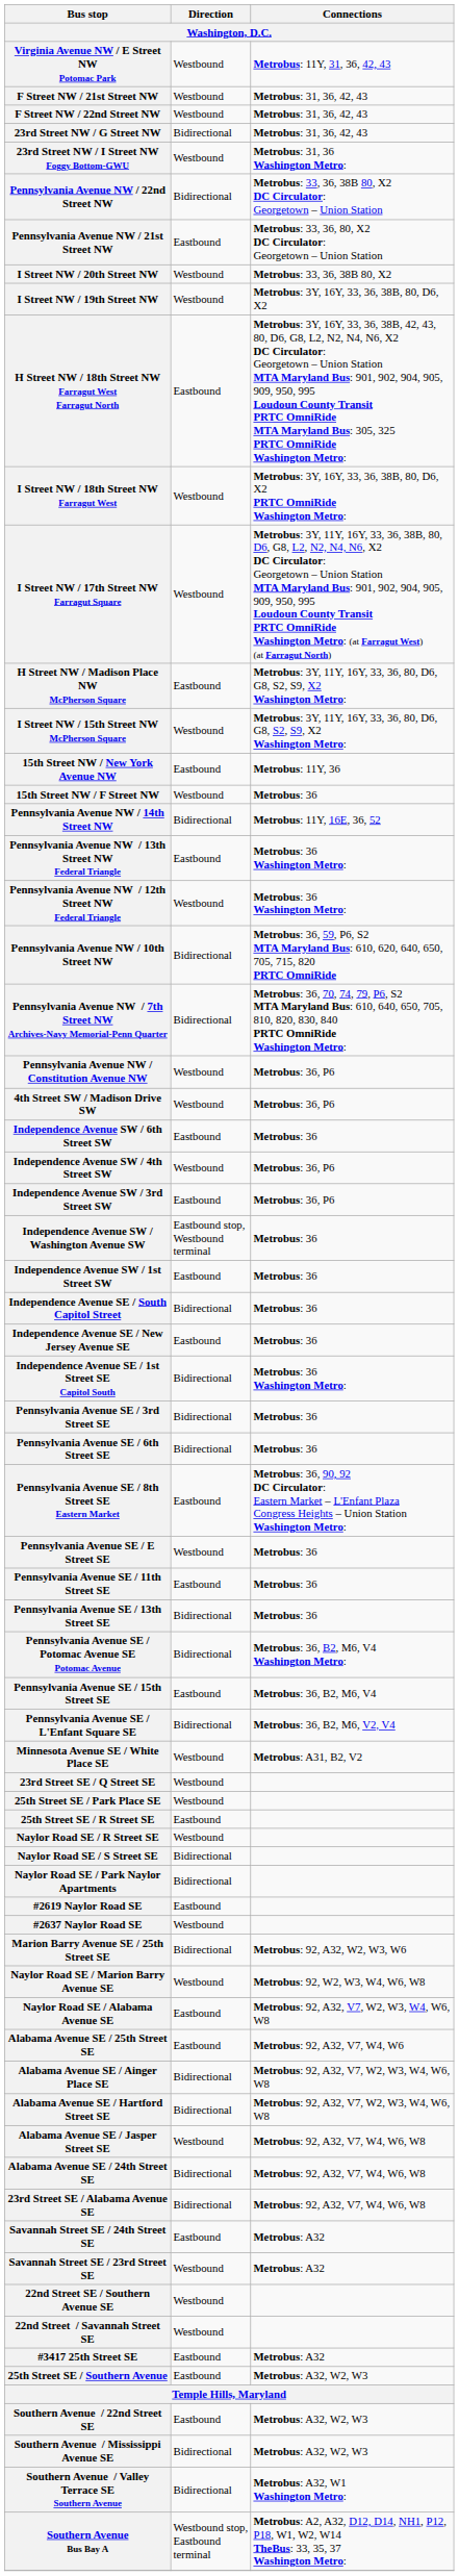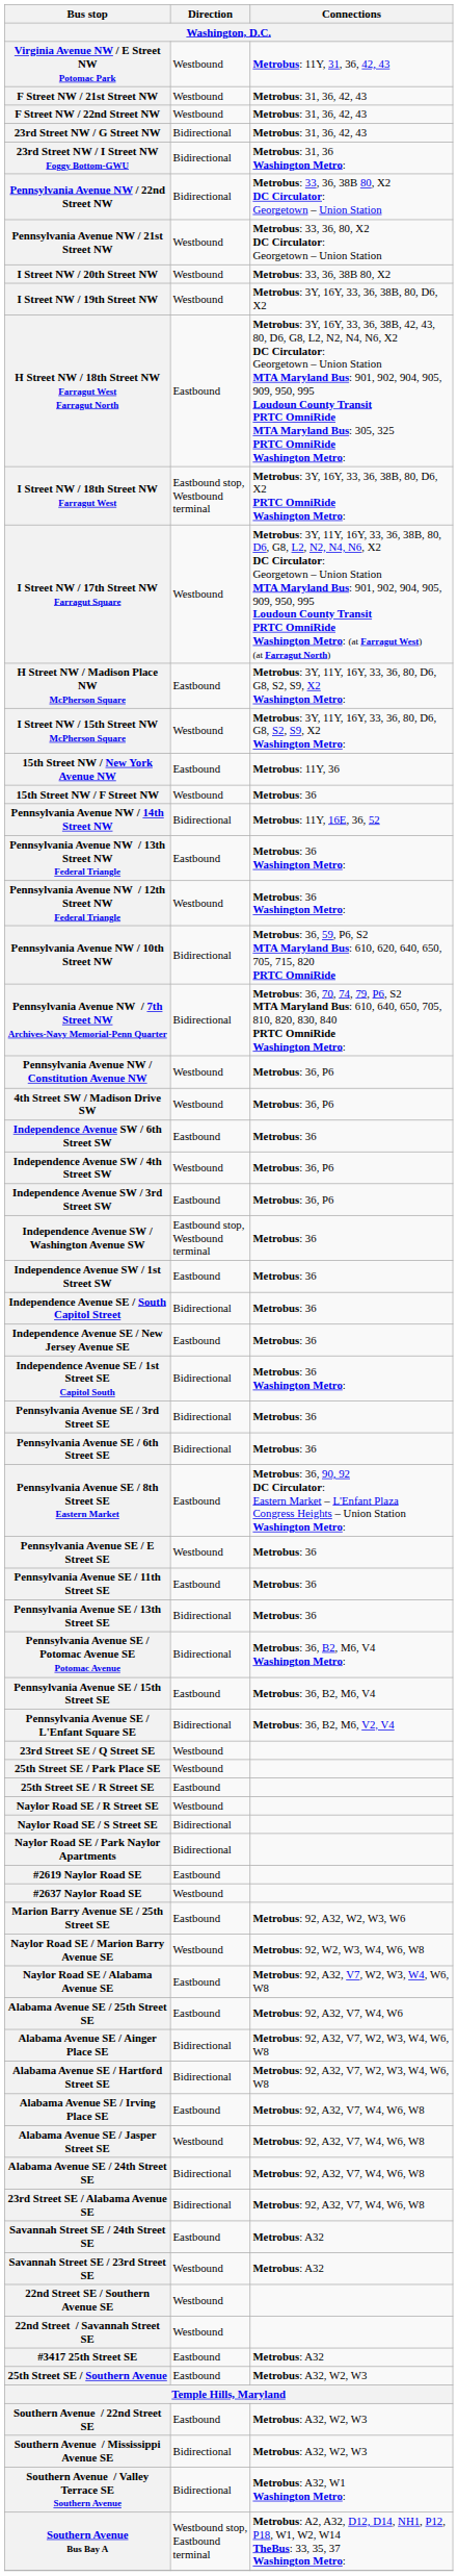23rd Street NW / I Street NW Foggy Bottom-GWU | Direction: Westbound -> Bidirectional
Pennsylvania Avenue NW / 21st Street NW | Direction: Eastbound -> Westbound
I Street NW / 18th Street NW Farragut West | Direction: Westbound -> Eastbound stop, Westbound terminal
- row: Minnesota Avenue SE / White Place SE | Westbound | Metrobus: A31, B2, V2
Marion Barry Avenue SE / 25th Street SE | Direction: Bidirectional -> Eastbound
+ row: Alabama Avenue SE / Irving Place SE | Eastbound | Metrobus: 92, A32, V7, W4, W6, W8
